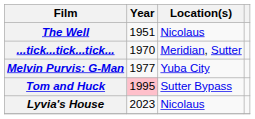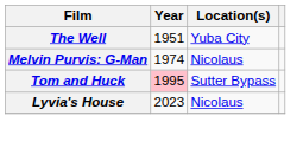The Well | Location(s): Nicolaus -> Yuba City
- row: ...tick...tick...tick... | 1970 | Meridian, Sutter
Melvin Purvis: G-Man | Year: 1977 -> 1974
Melvin Purvis: G-Man | Location(s): Yuba City -> Nicolaus
